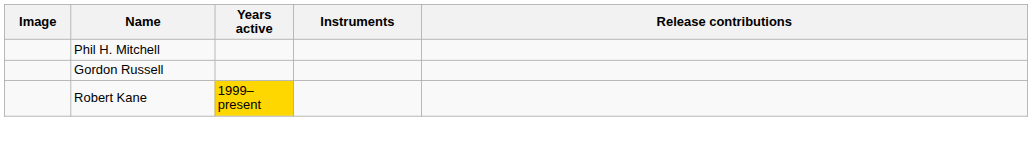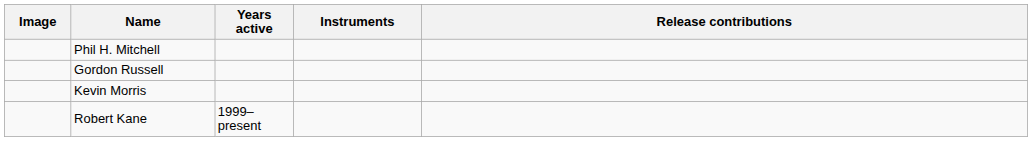+ row: Kevin Morris
Robert Kane | Years active: gold background -> no background
